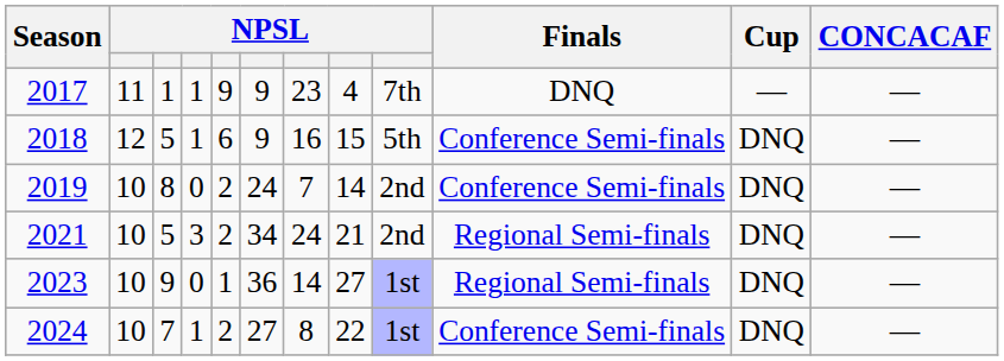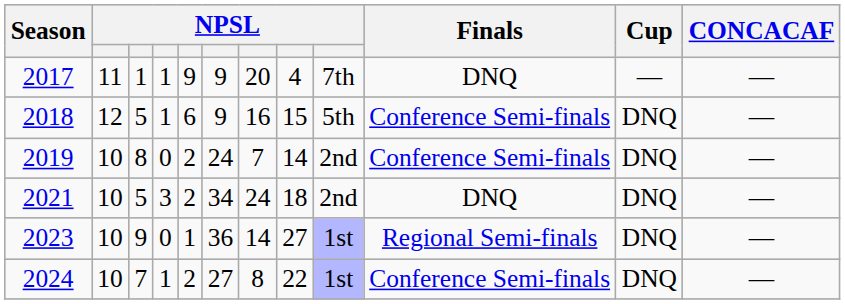2017 | column 7: 23 -> 20
2021 | column 8: 21 -> 18
2021 | Finals: Regional Semi-finals -> DNQ
